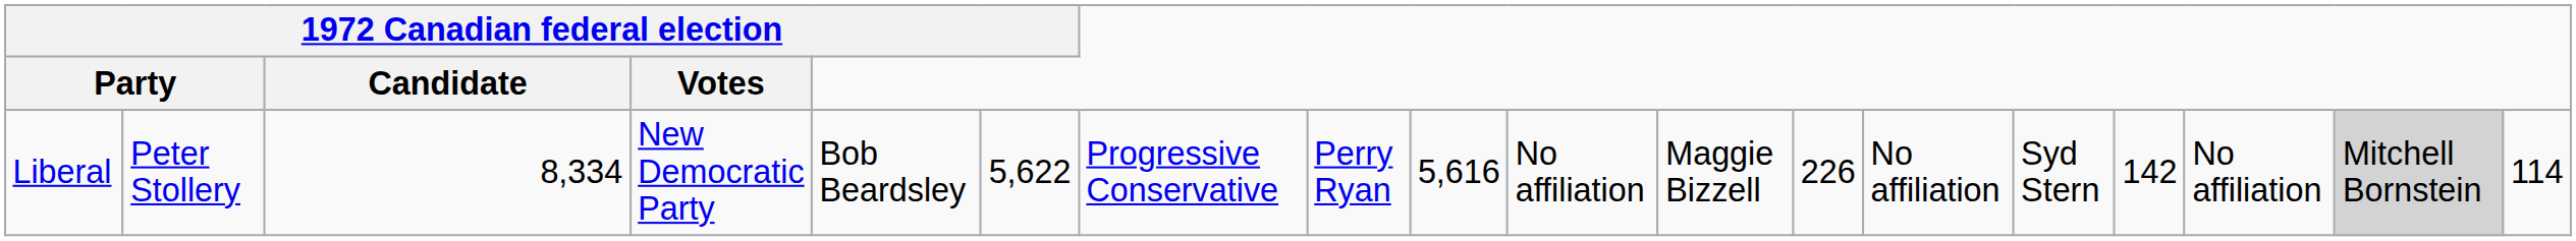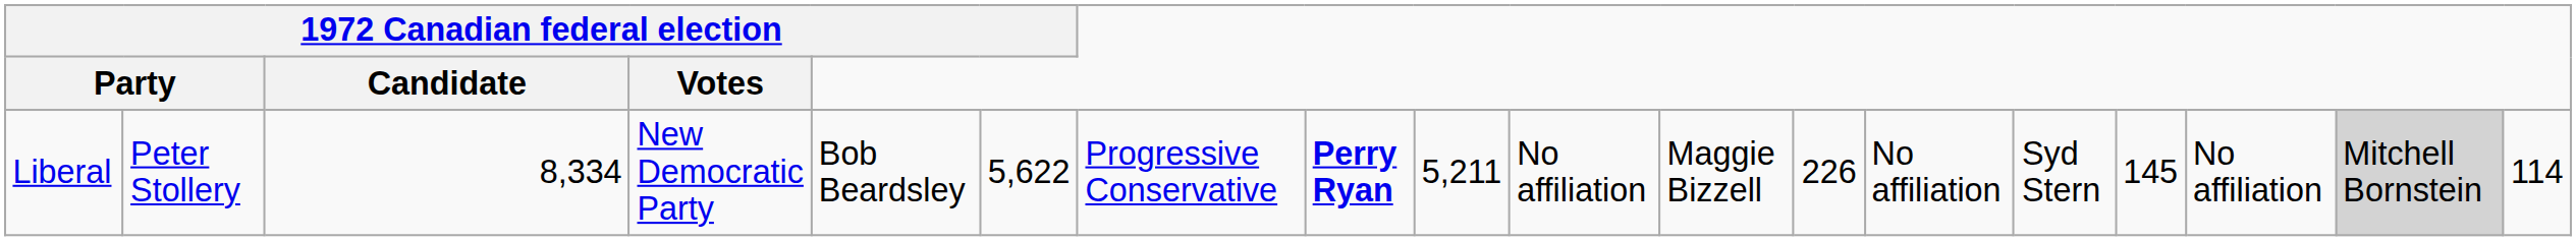Liberal | column 8: normal -> bold
Liberal | column 9: 5,616 -> 5,211
Liberal | column 15: 142 -> 145
